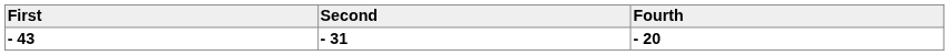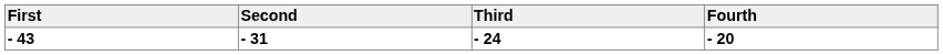+ column: Third | - 24
